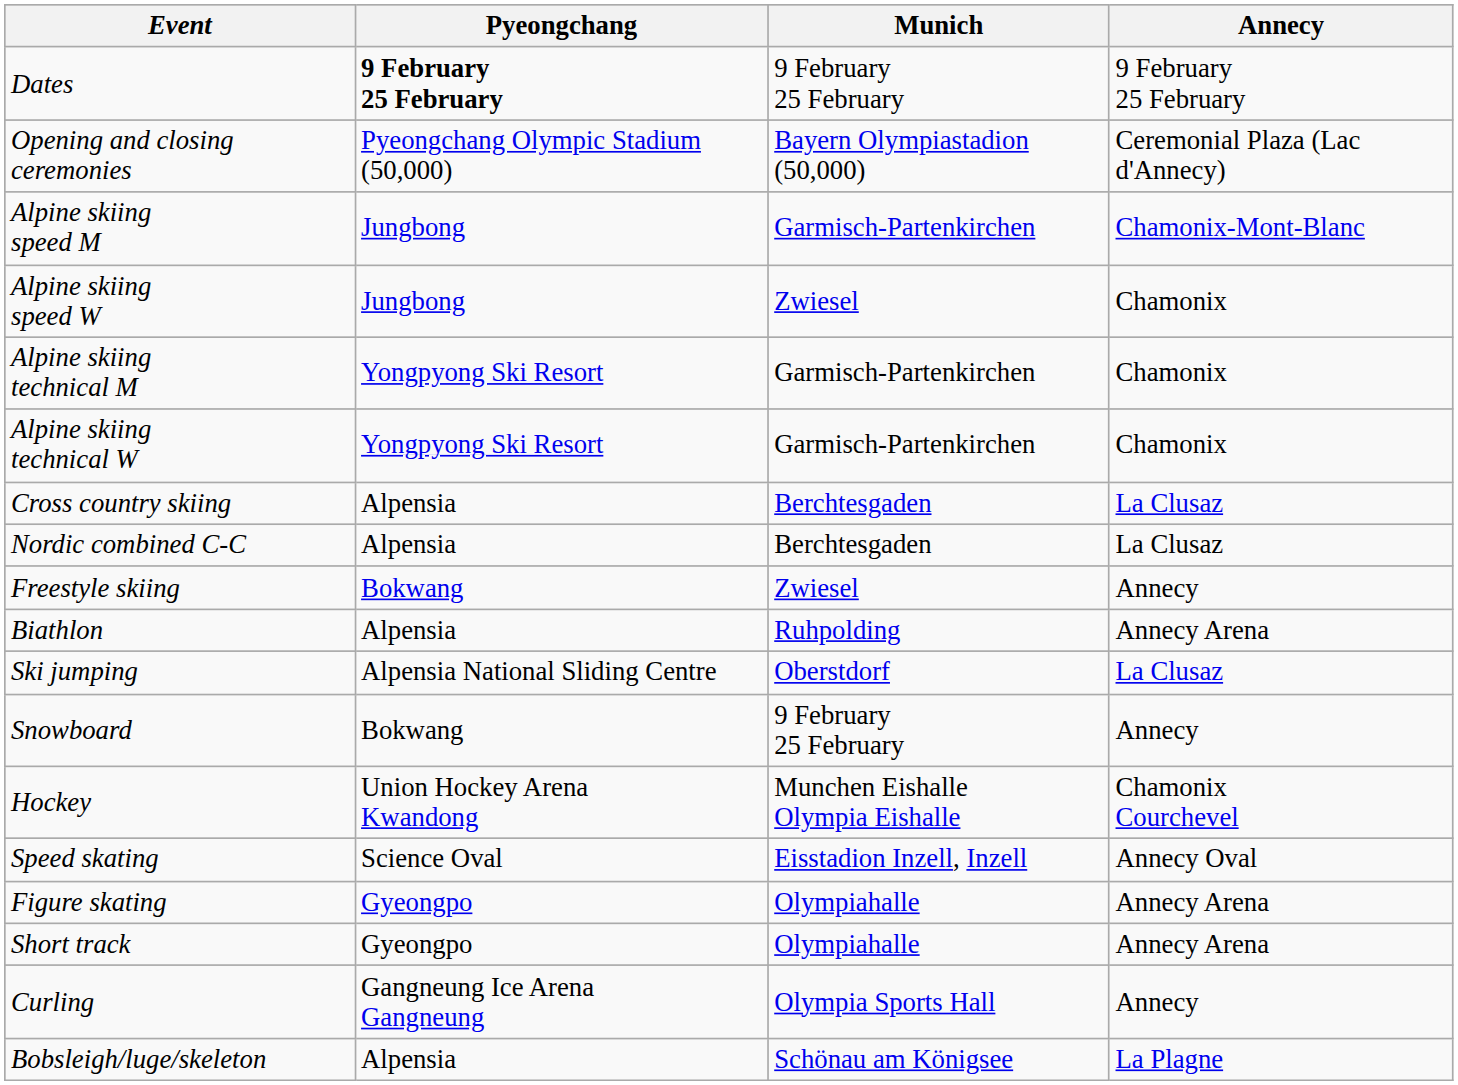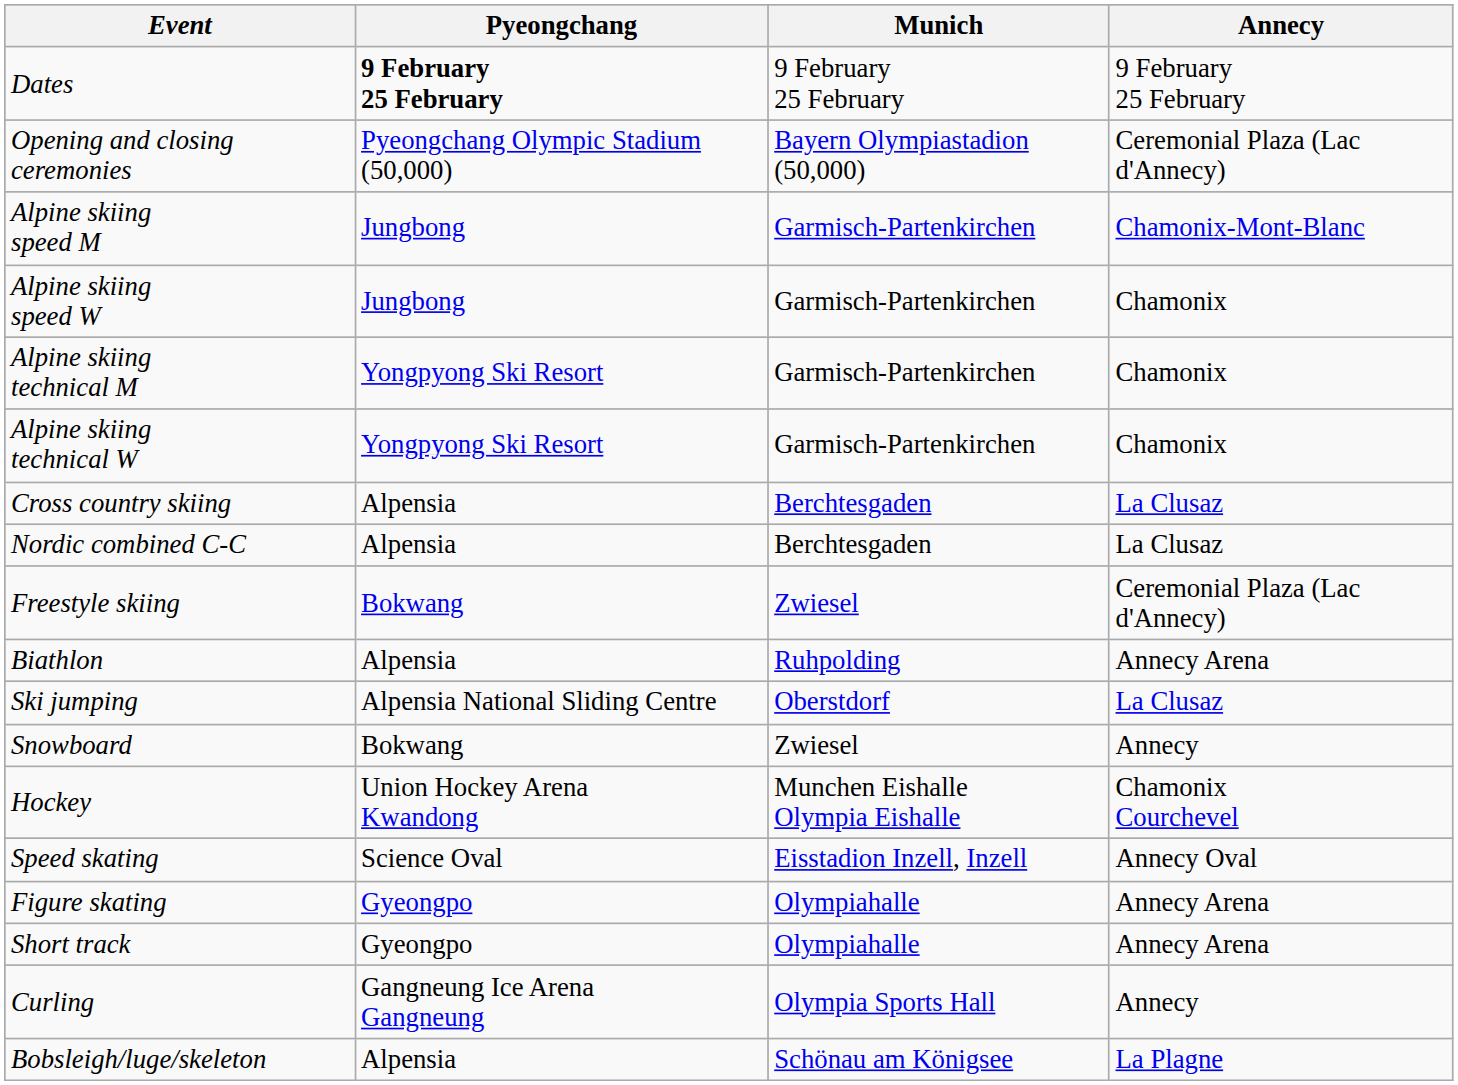Alpine skiing speed W | Munich: Zwiesel -> Garmisch-Partenkirchen
Freestyle skiing | Annecy: Annecy -> Ceremonial Plaza (Lac d'Annecy)
Snowboard | Munich: 9 February 25 February -> Zwiesel
